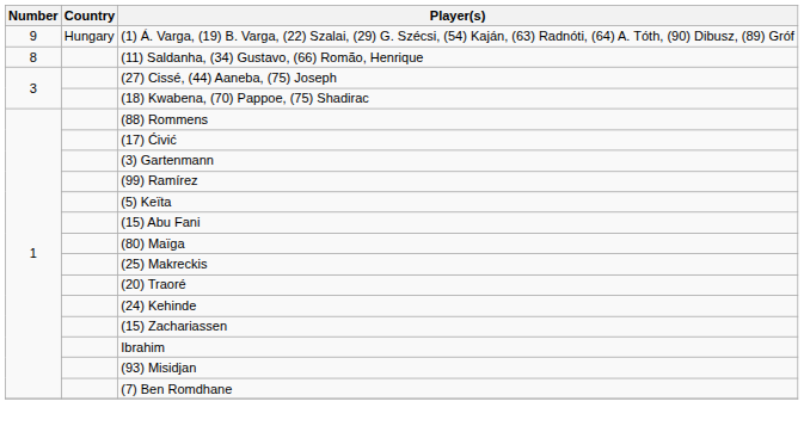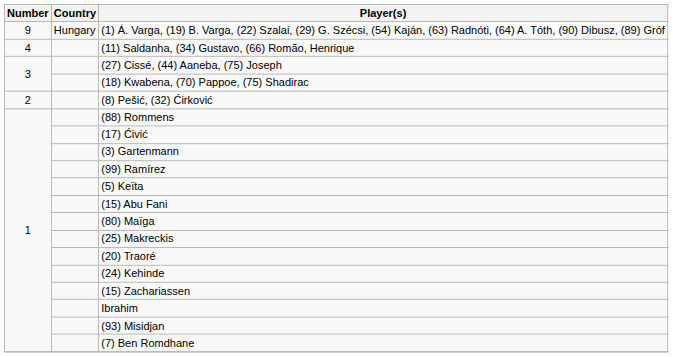(11) Saldanha, (34) Gustavo, (66) Romão, Henrique | Number: 8 -> 4
+ row: 2 | (8) Pešić, (32) Ćirković
